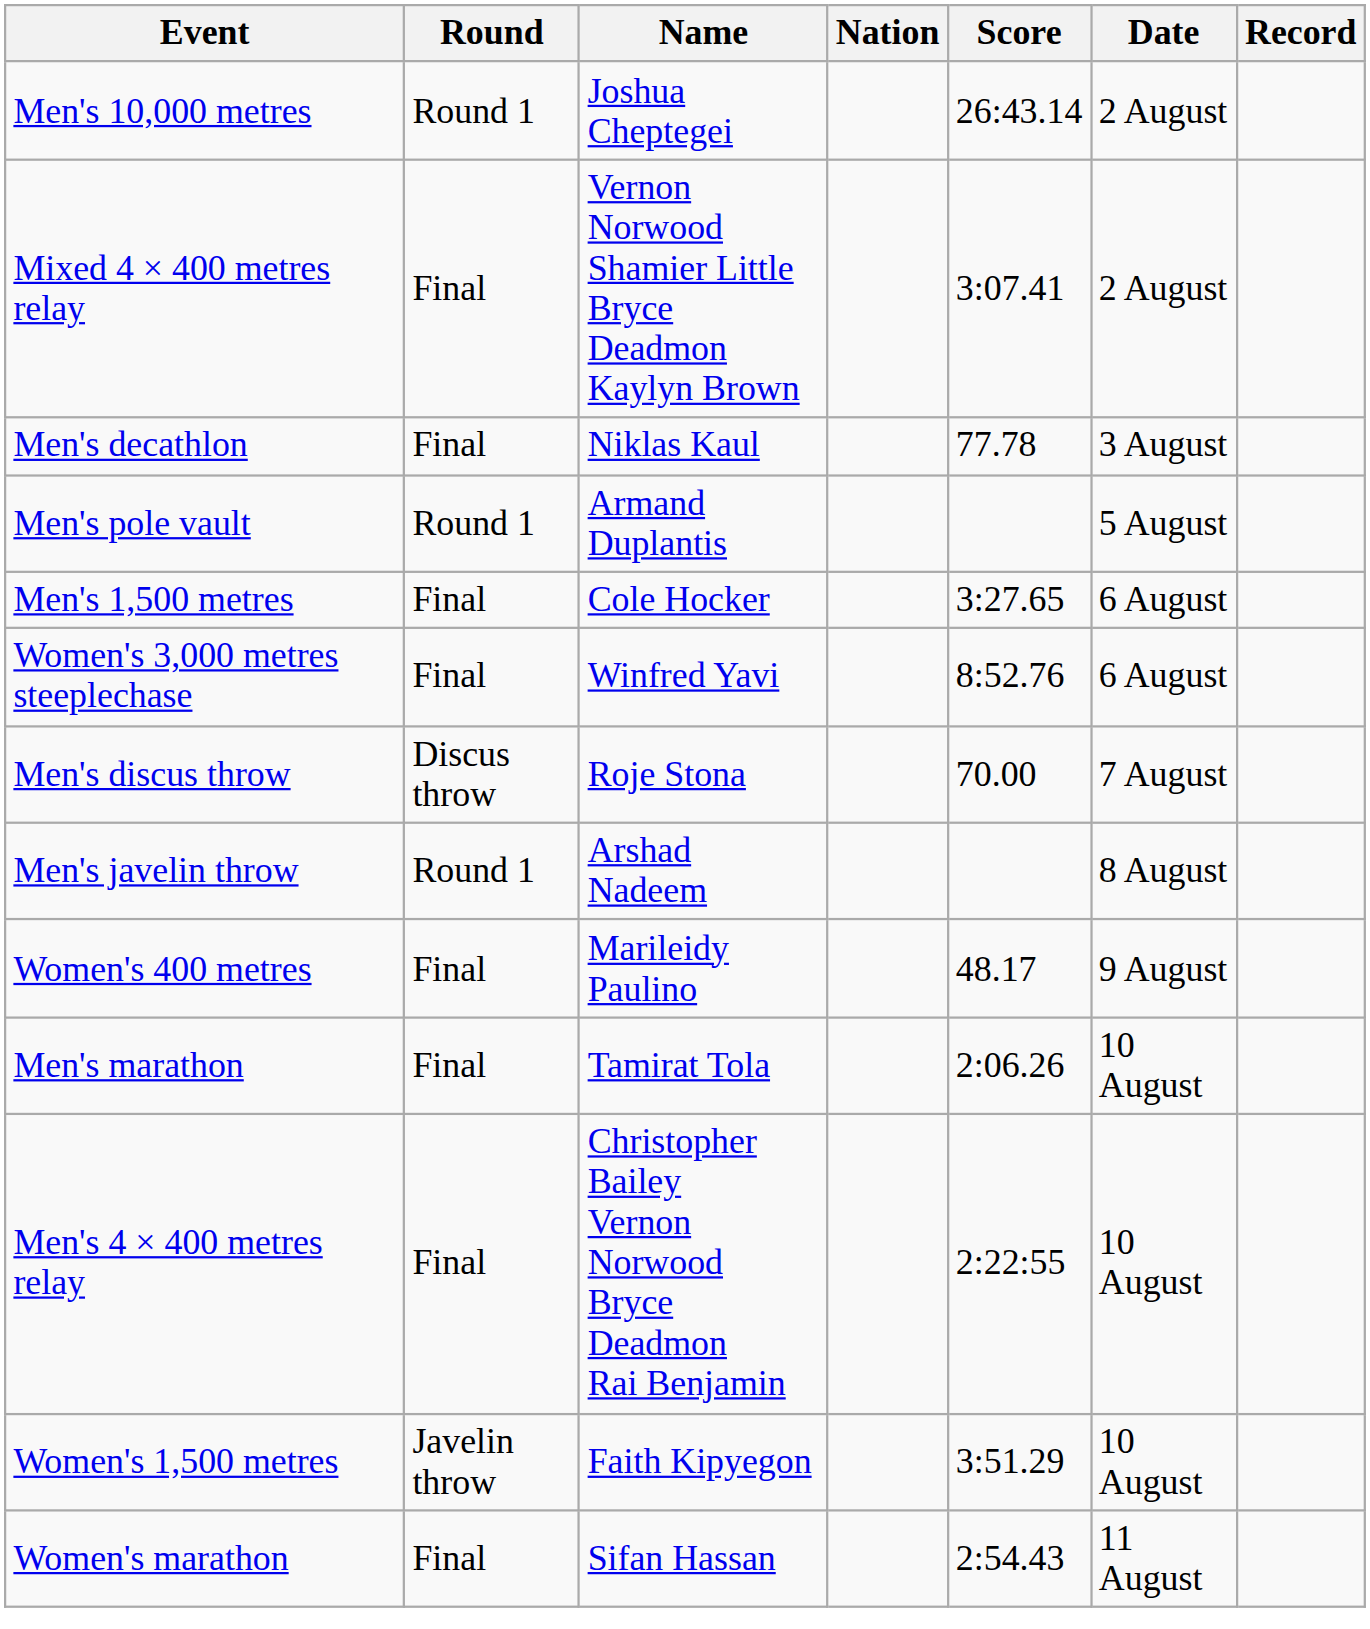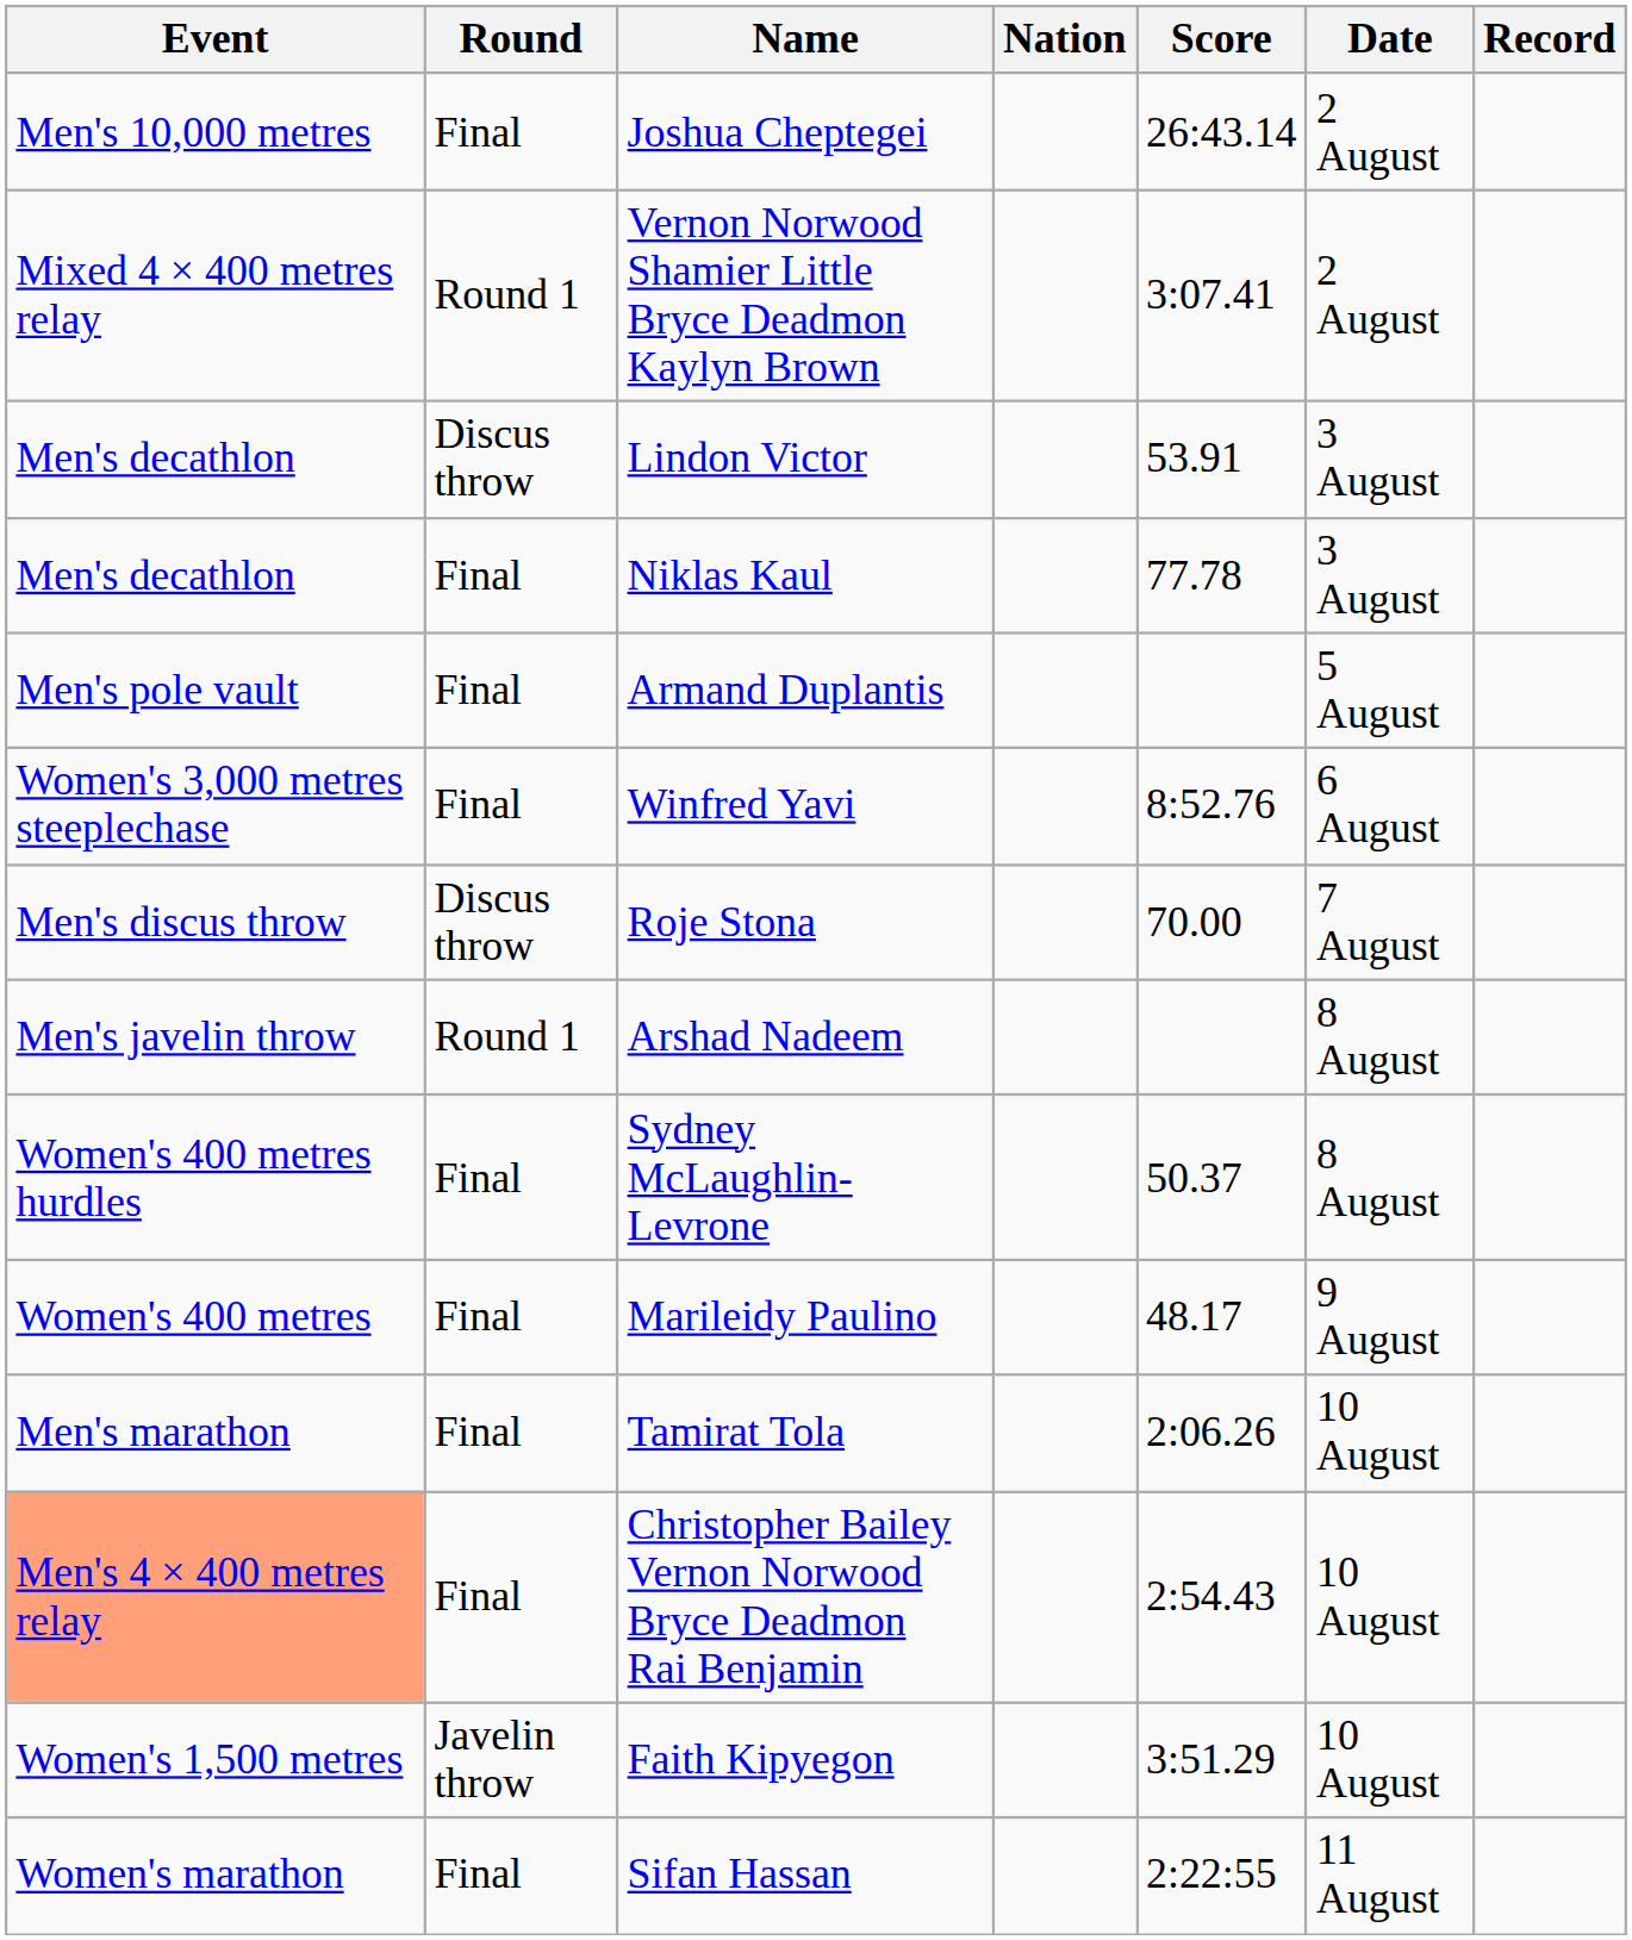Joshua Cheptegei | Round: Round 1 -> Final
Vernon Norwood Shamier Little Bryce Deadmon Kaylyn Brown | Round: Final -> Round 1
+ row: Men's decathlon | Discus throw | Lindon Victor | 53.91 | 3 August
Armand Duplantis | Round: Round 1 -> Final
- row: Men's 1,500 metres | Final | Cole Hocker | 3:27.65 | 6 August
+ row: Women's 400 metres hurdles | Final | Sydney McLaughlin-Levrone | 50.37 | 8 August
Christopher Bailey Vernon Norwood Bryce Deadmon Rai Benjamin | Event: no background -> lightsalmon background
Christopher Bailey Vernon Norwood Bryce Deadmon Rai Benjamin | Score: 2:22:55 -> 2:54.43
Sifan Hassan | Score: 2:54.43 -> 2:22:55
